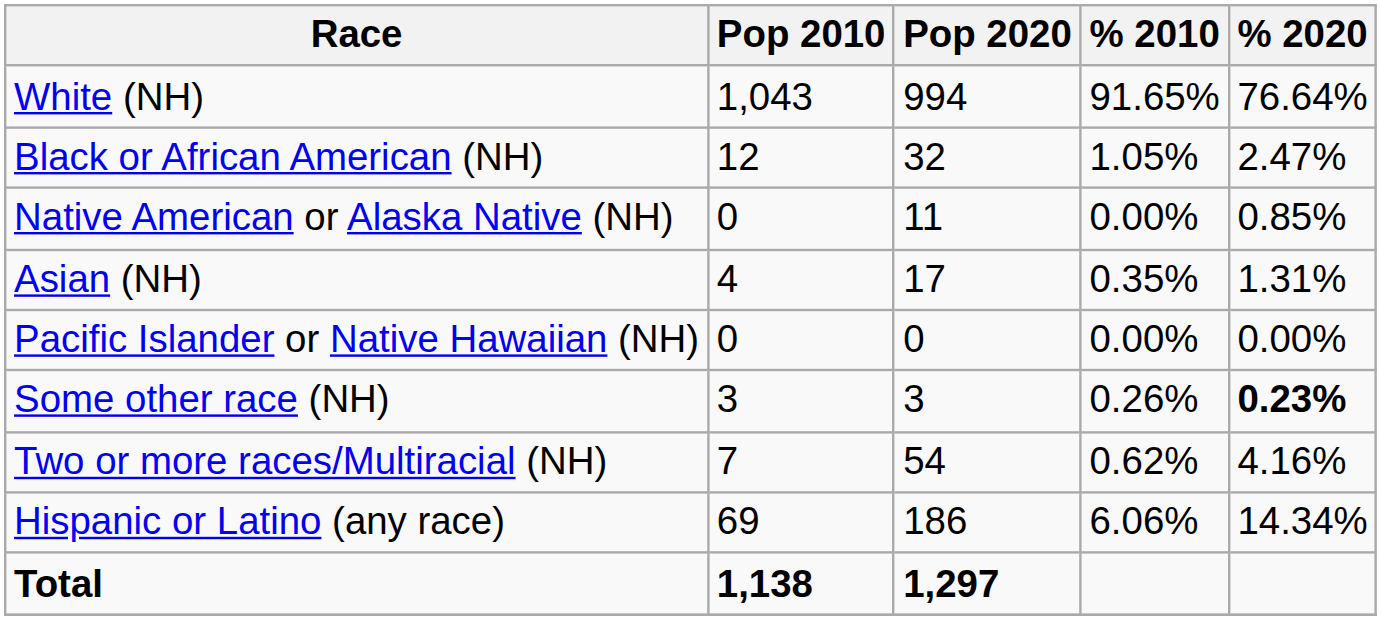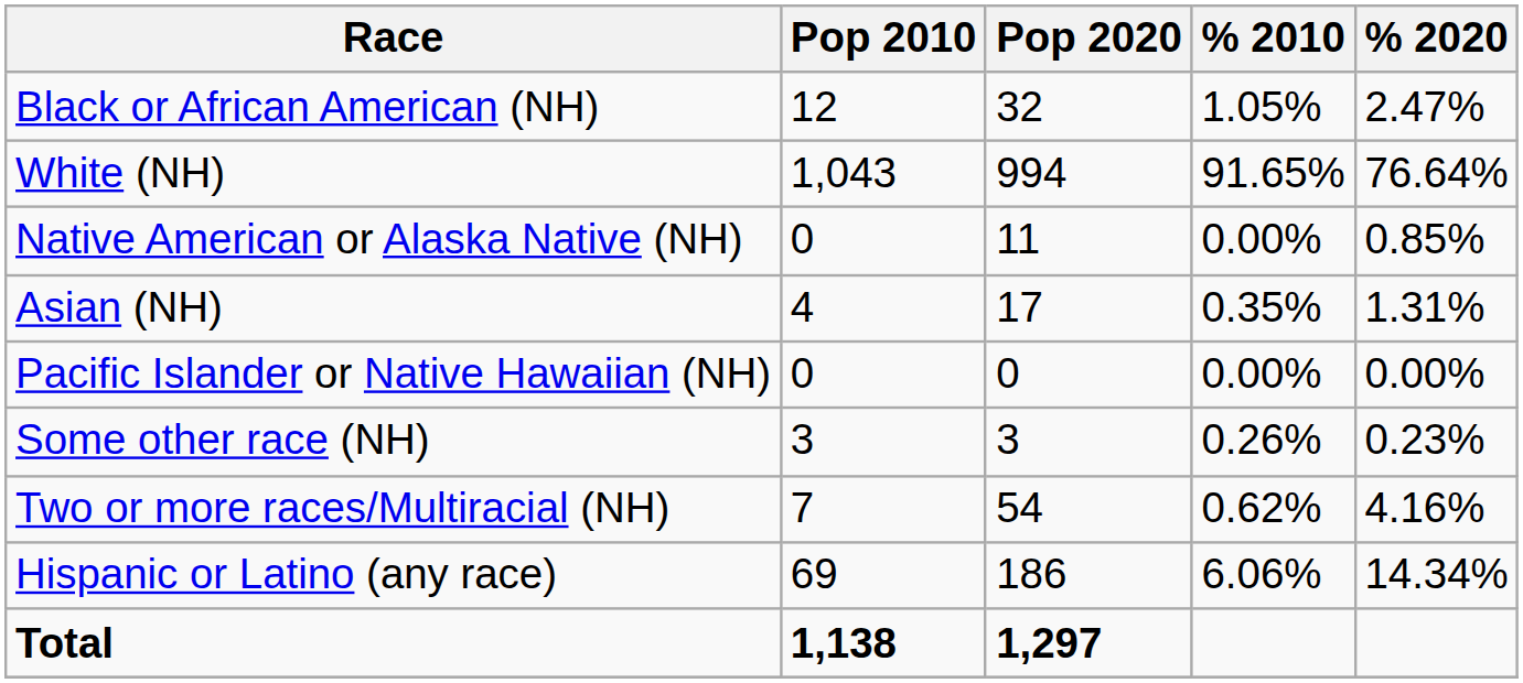rows swapped: White (NH) <-> Black or African American (NH)
Some other race (NH) | % 2020: bold -> normal
